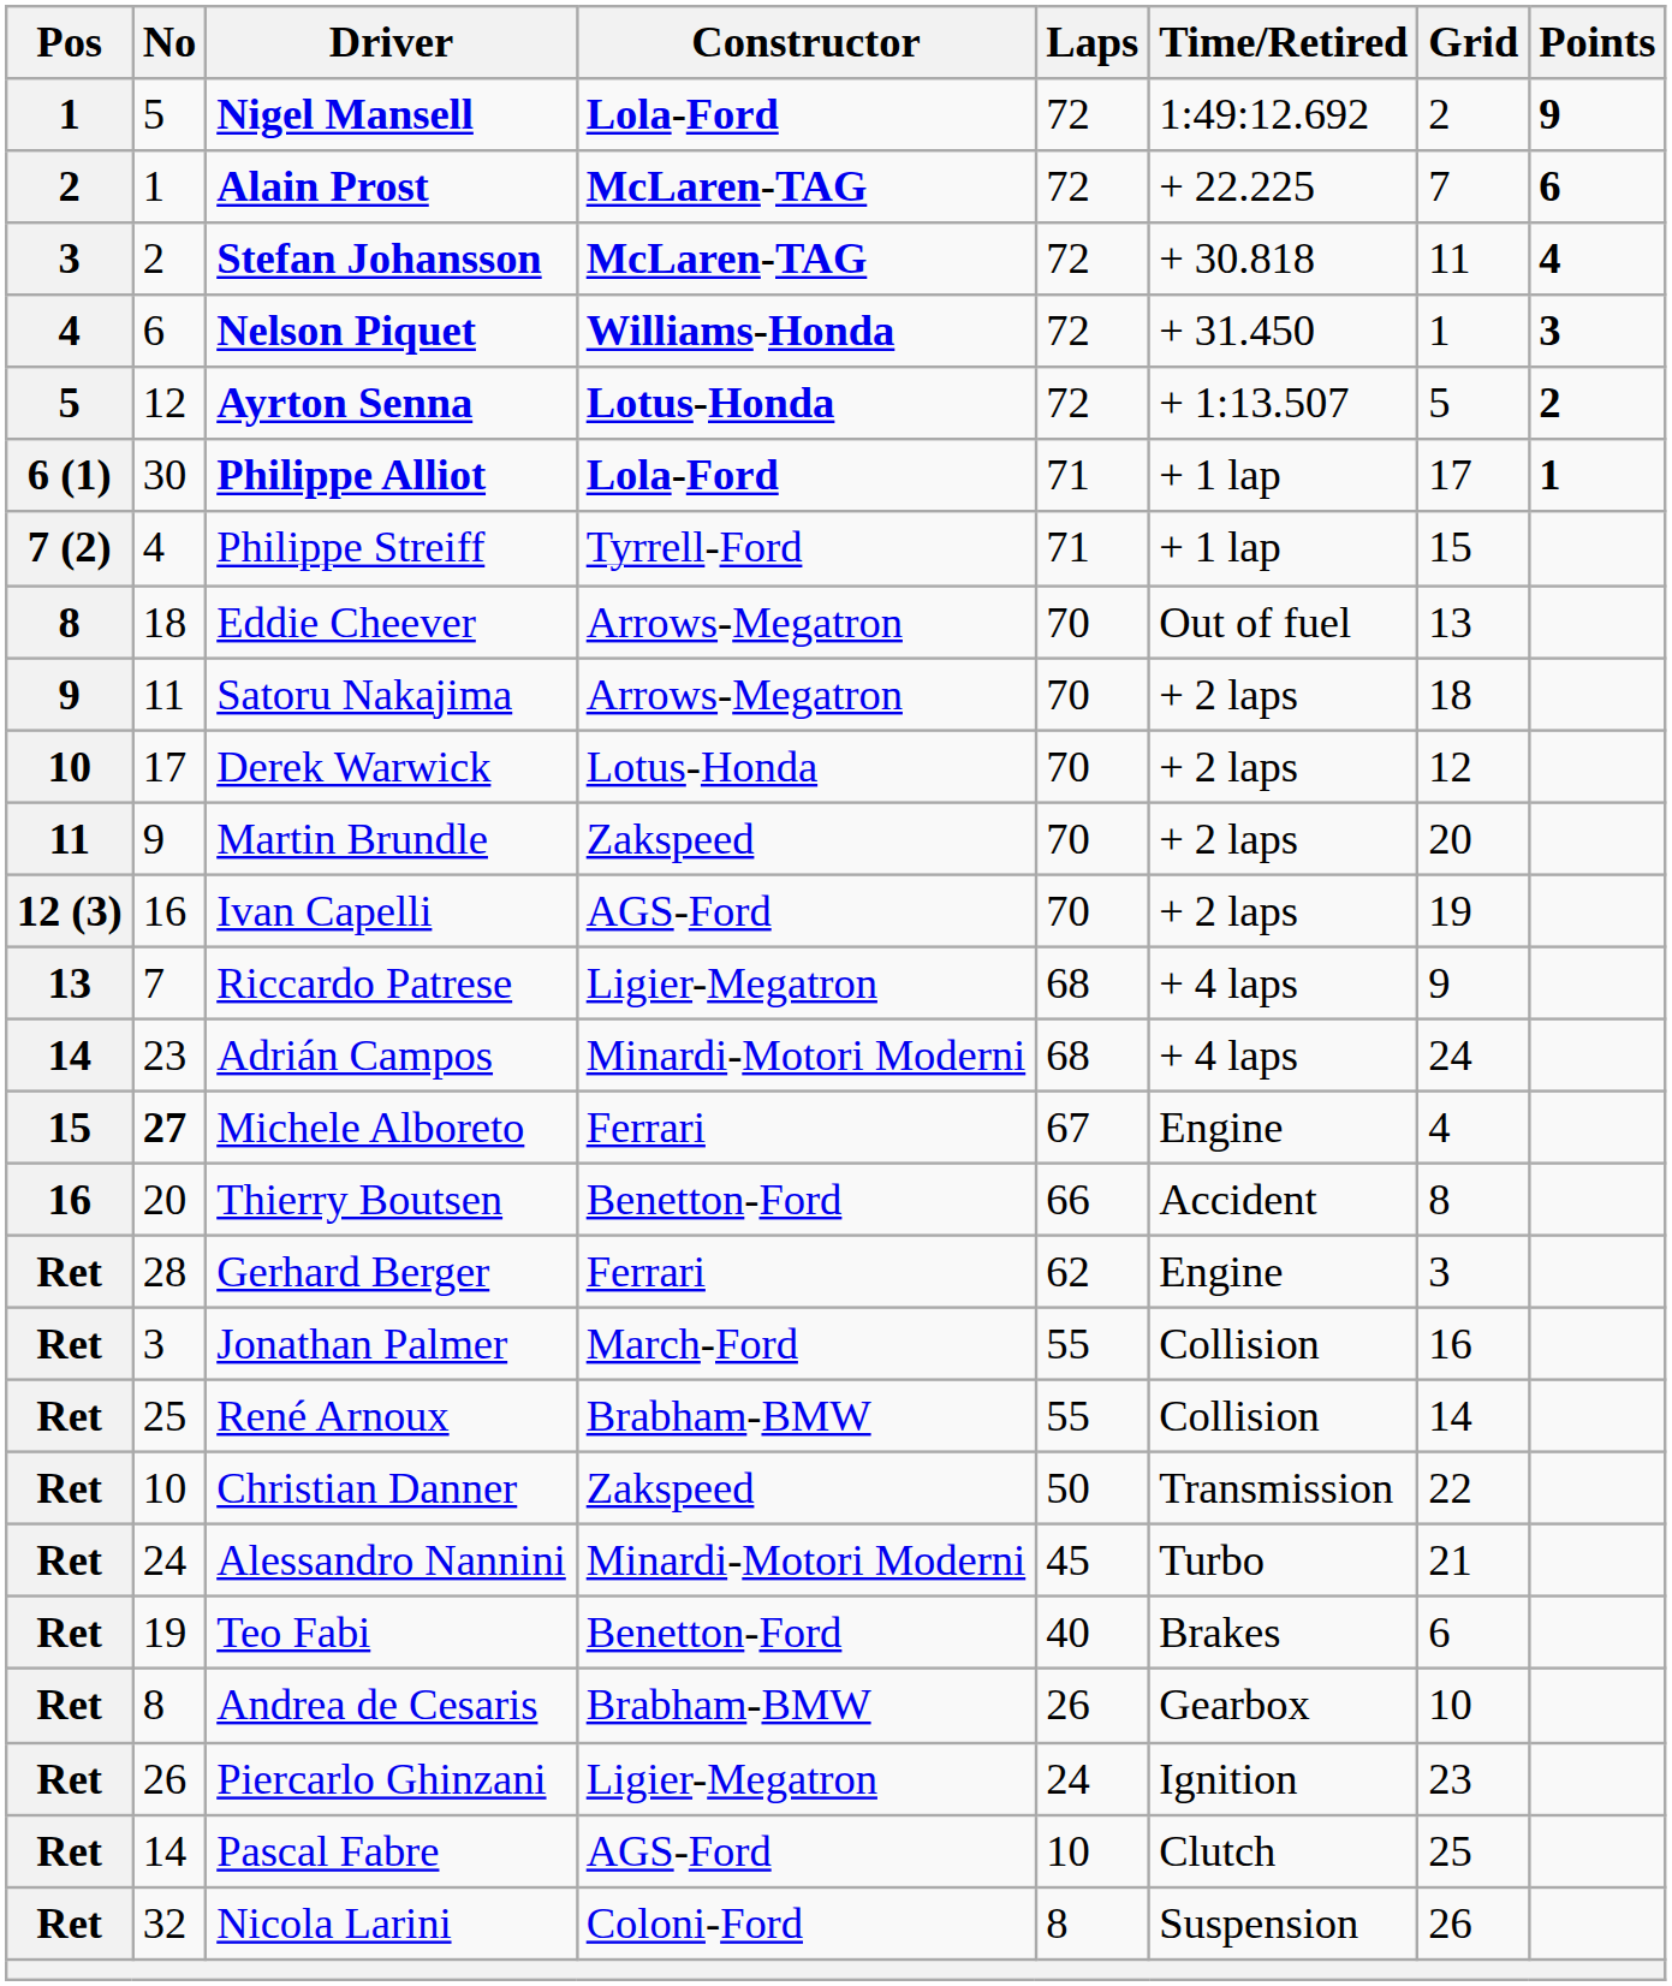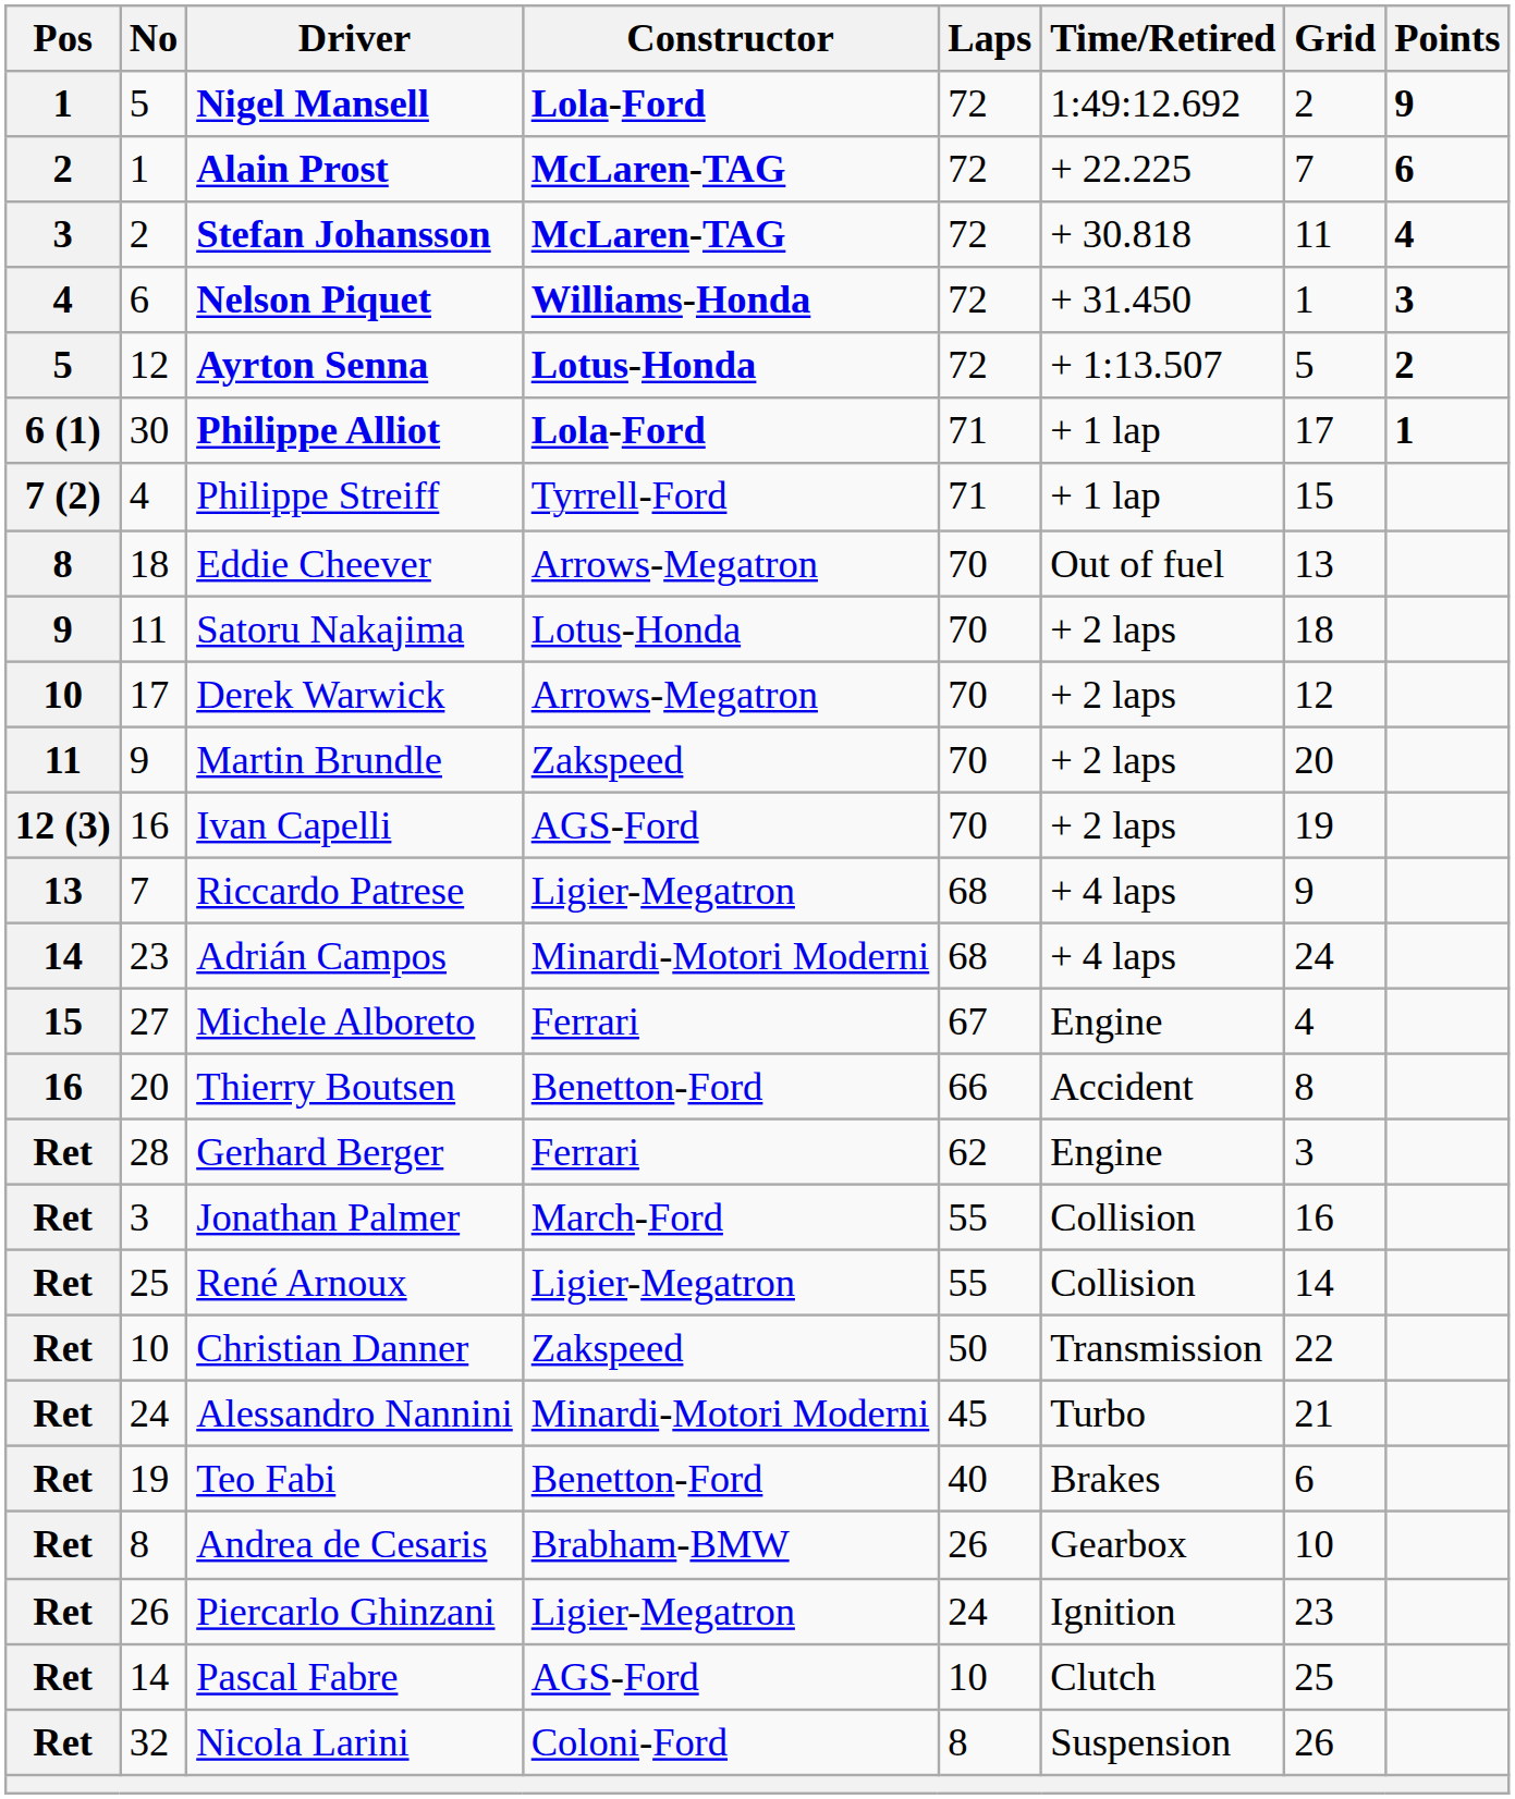Satoru Nakajima | Constructor: Arrows-Megatron -> Lotus-Honda
Derek Warwick | Constructor: Lotus-Honda -> Arrows-Megatron
Michele Alboreto | No: bold -> normal
René Arnoux | Constructor: Brabham-BMW -> Ligier-Megatron
